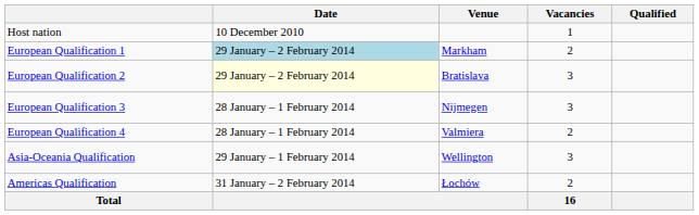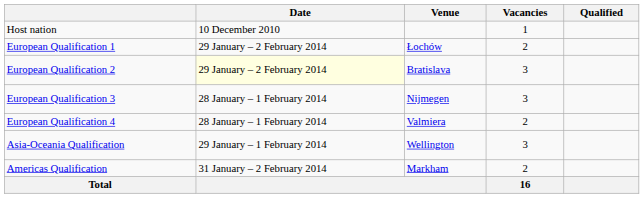European Qualification 1 | Date: lightblue background -> no background
European Qualification 1 | Venue: Markham -> Łochów
Americas Qualification | Venue: Łochów -> Markham
